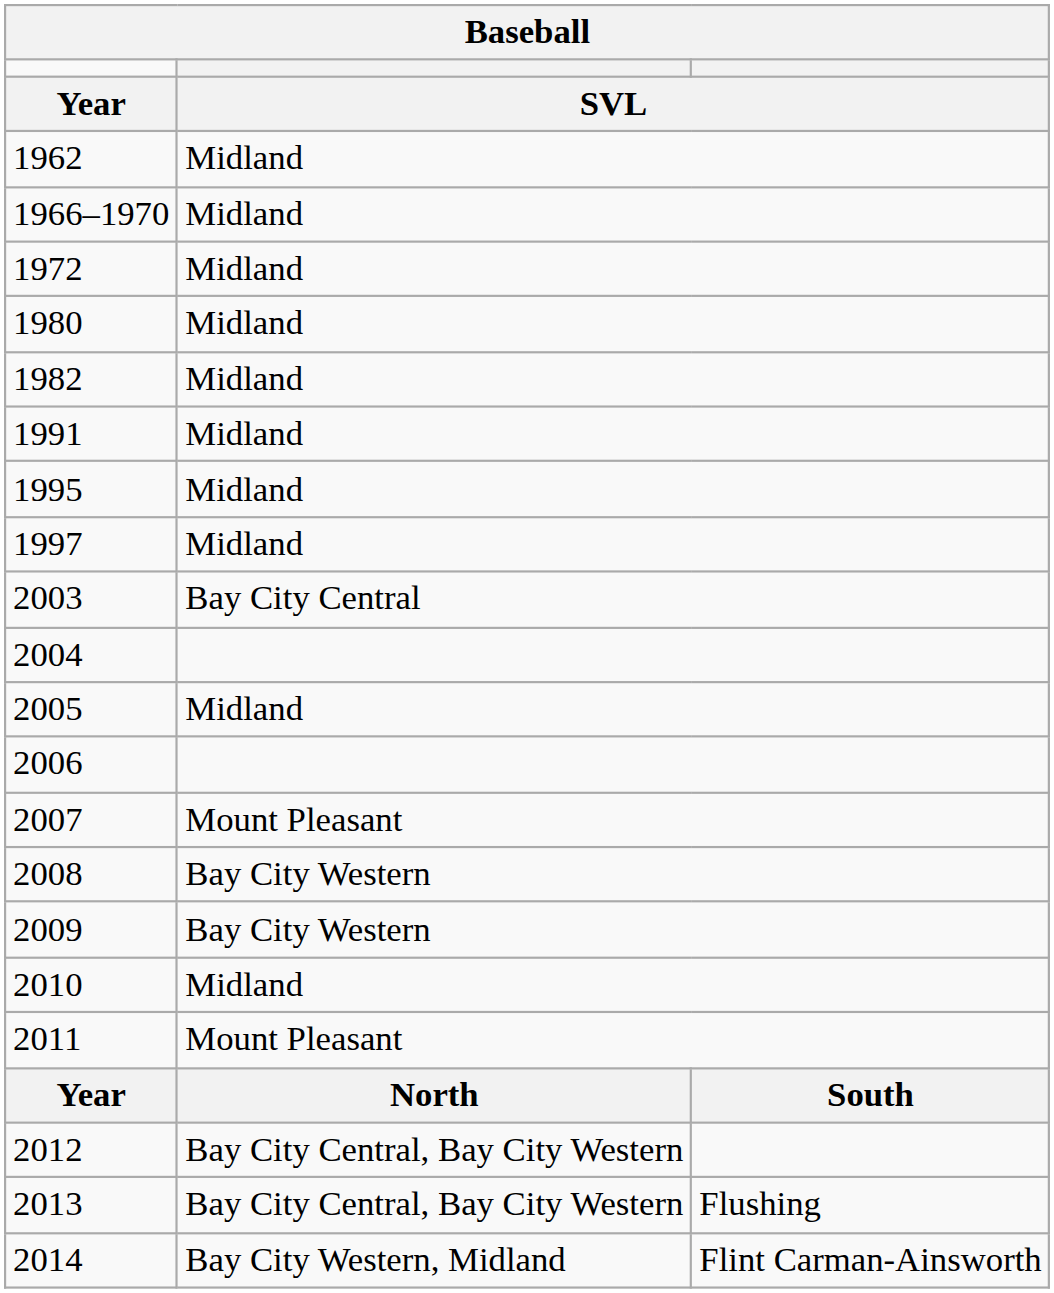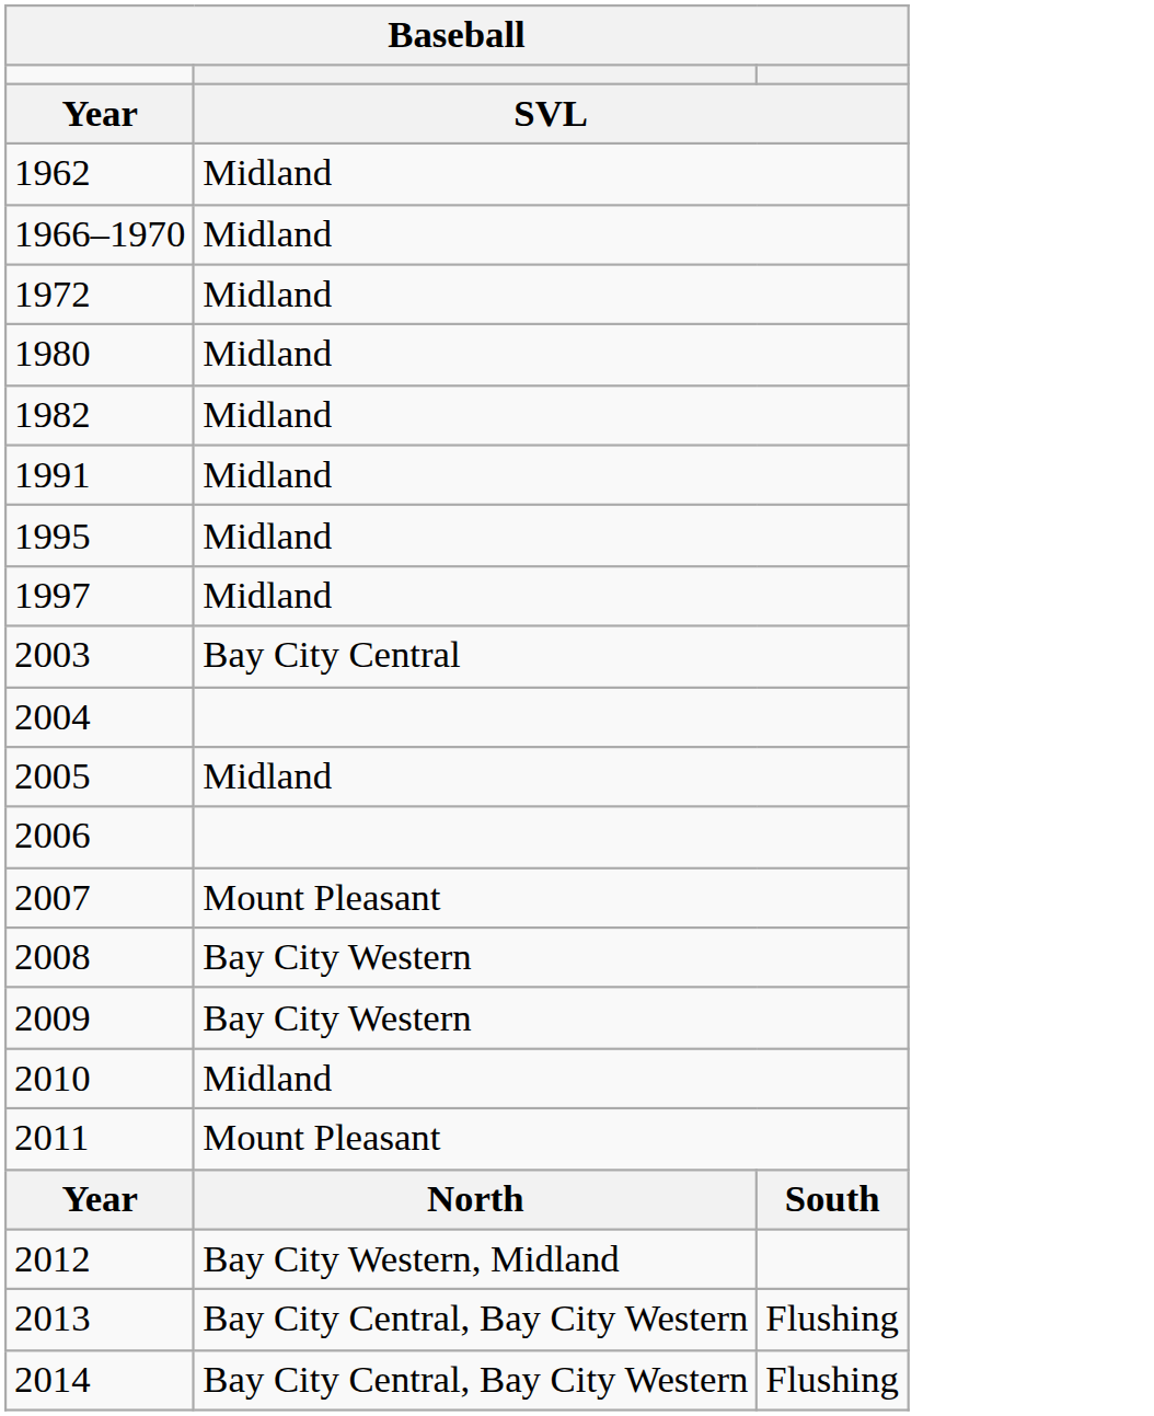2012 | column 2: Bay City Central, Bay City Western -> Bay City Western, Midland
2014 | column 2: Bay City Western, Midland -> Bay City Central, Bay City Western
2014 | column 3: Flint Carman-Ainsworth -> Flushing
